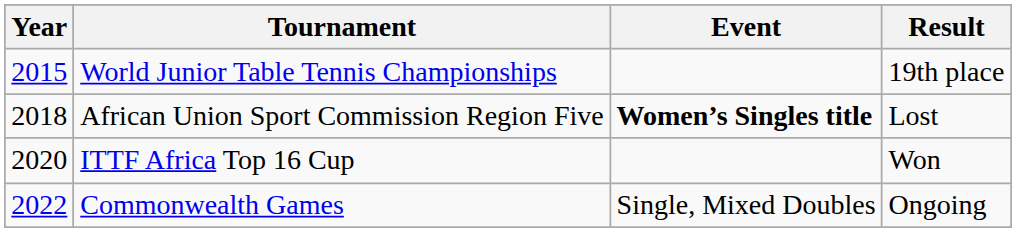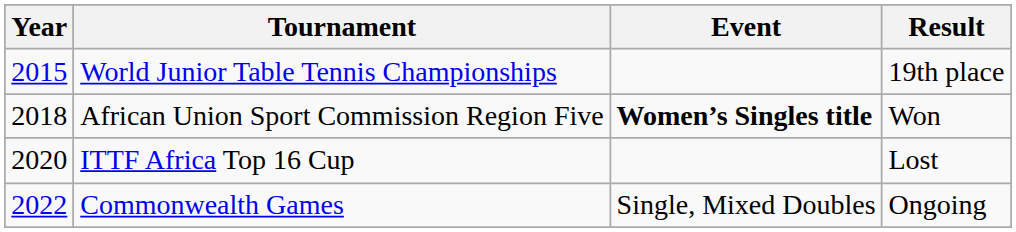African Union Sport Commission Region Five | Result: Lost -> Won
ITTF Africa Top 16 Cup | Result: Won -> Lost
